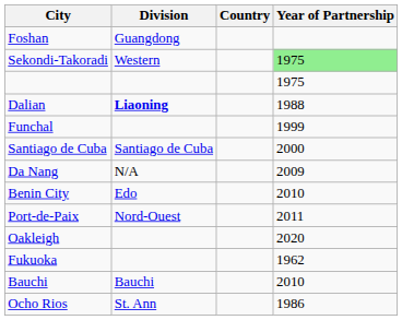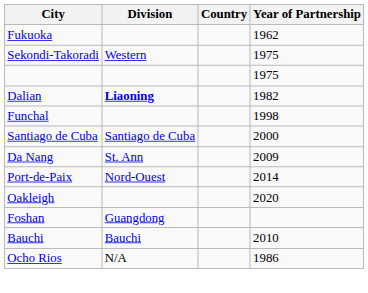rows swapped: Fukuoka <-> Foshan
Sekondi-Takoradi | Year of Partnership: lightgreen background -> no background
Dalian | Year of Partnership: 1988 -> 1982
Funchal | Year of Partnership: 1999 -> 1998
Da Nang | Division: N/A -> St. Ann
- row: Benin City | Edo | 2010
Port-de-Paix | Year of Partnership: 2011 -> 2014
Ocho Rios | Division: St. Ann -> N/A
